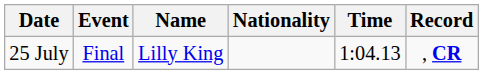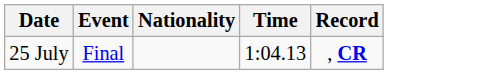- column: Name | Lilly King
